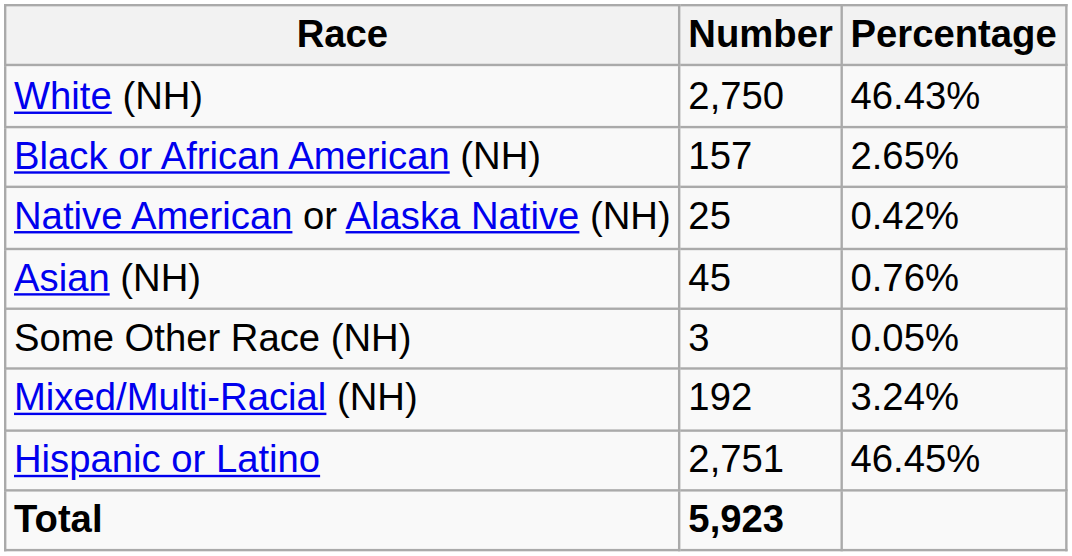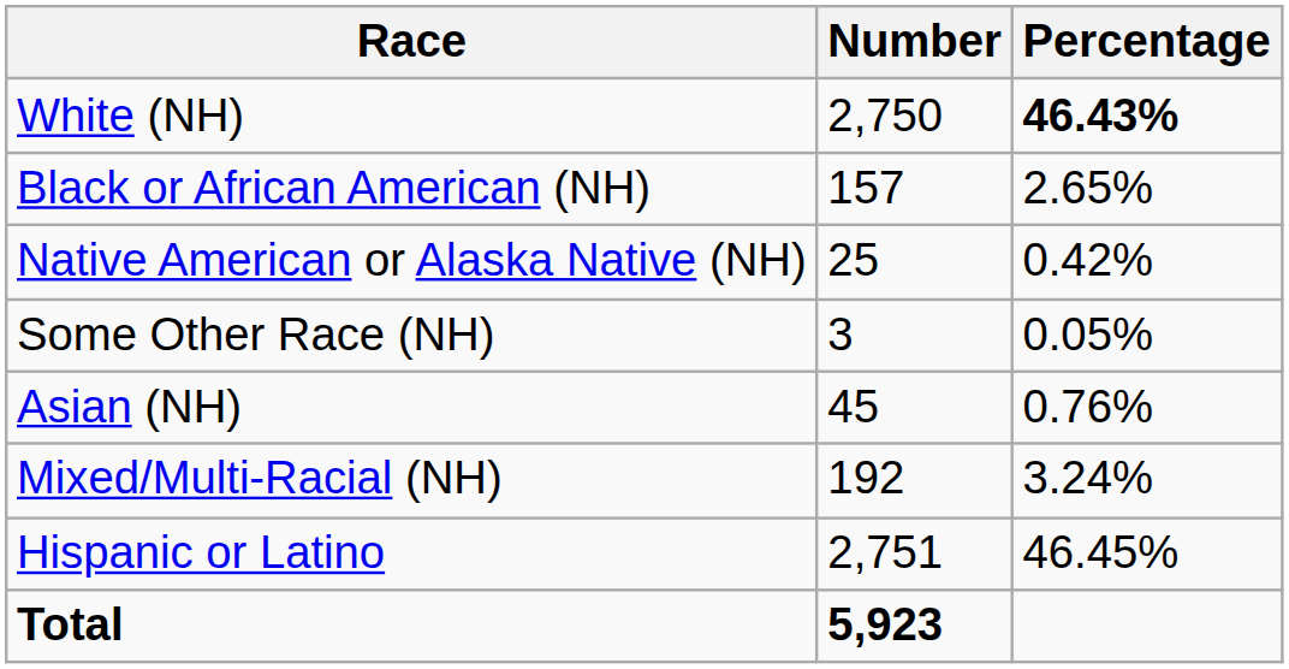White (NH) | Percentage: normal -> bold
rows swapped: Asian (NH) <-> Some Other Race (NH)
